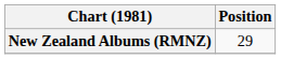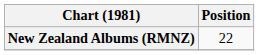New Zealand Albums (RMNZ) | Position: 29 -> 22
